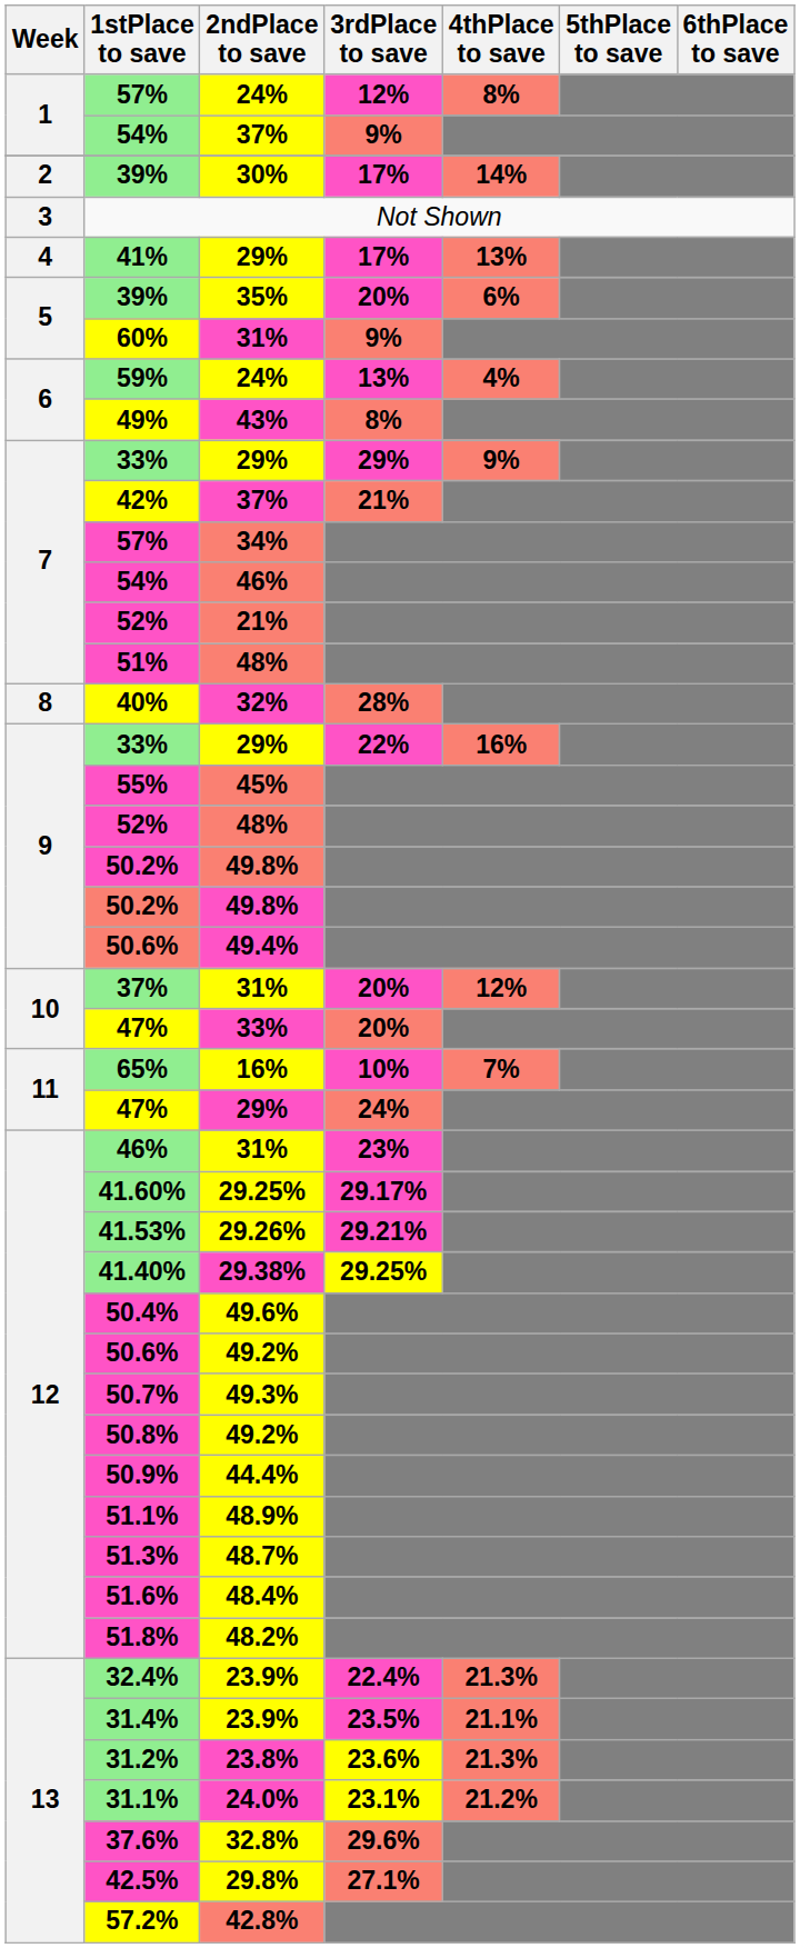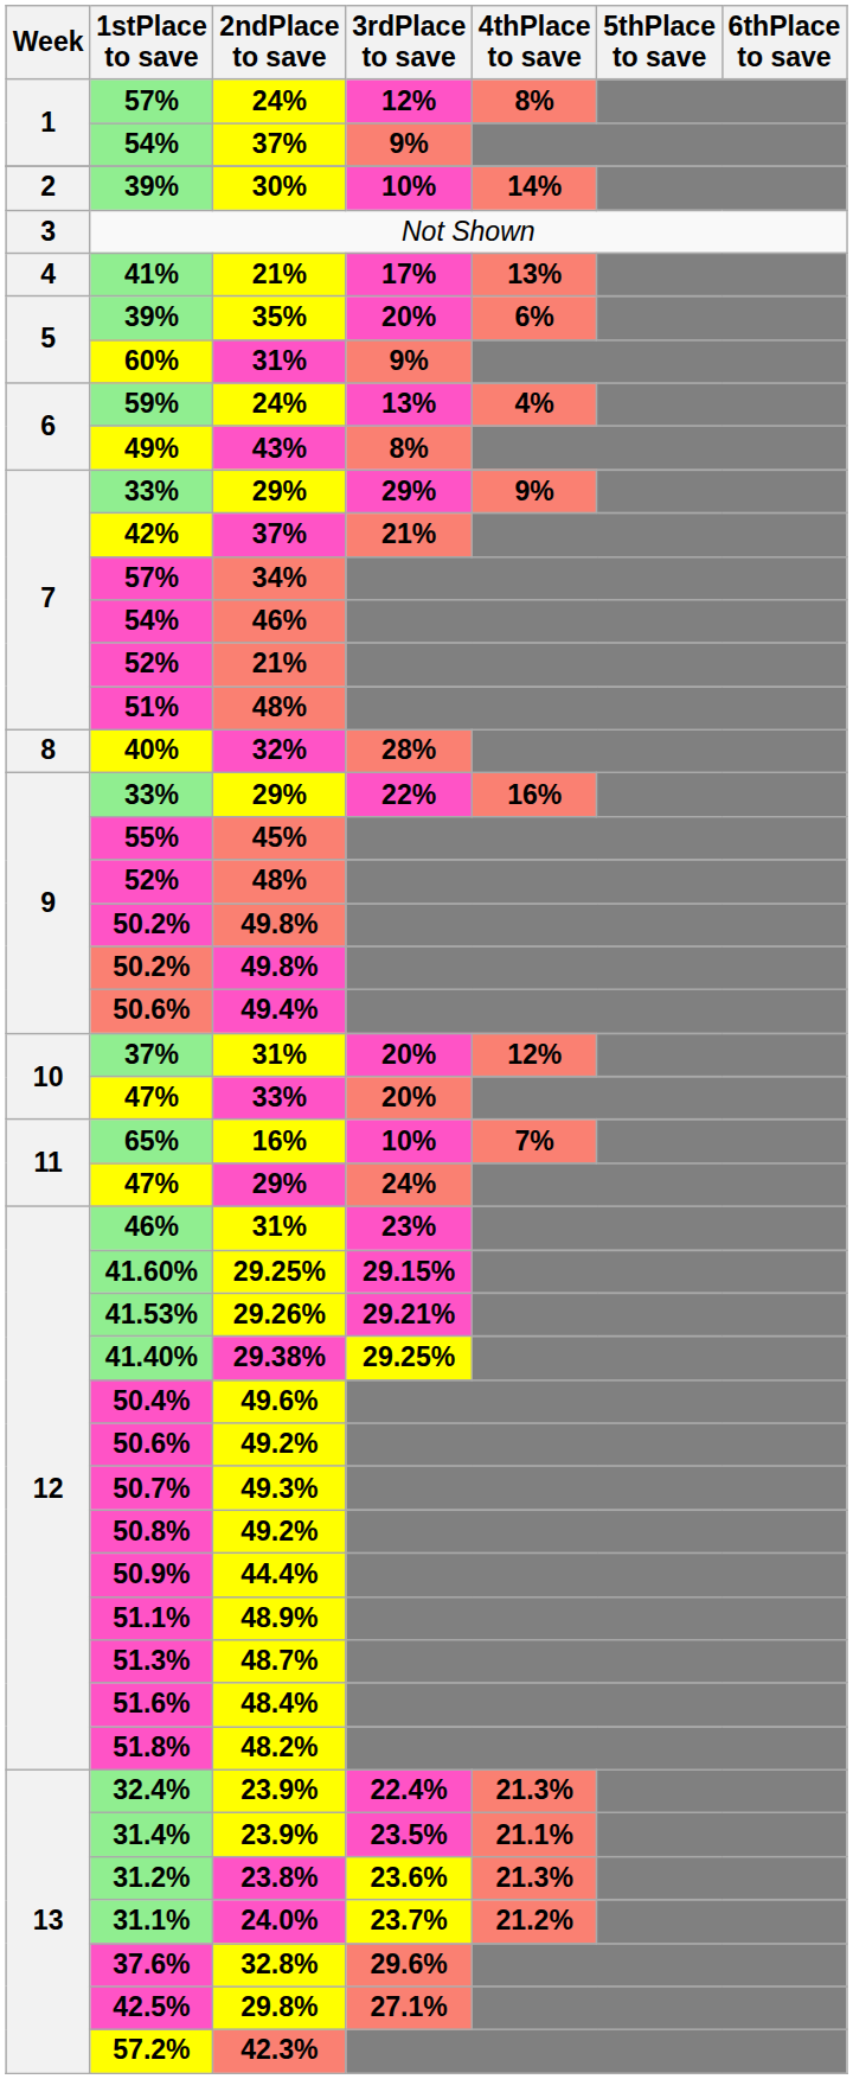2 / 39% | 3rdPlace to save: 17% -> 10%
41% | 2ndPlace to save: 29% -> 21%
41.60% | 3rdPlace to save: 29.17% -> 29.15%
31.1% | 3rdPlace to save: 23.1% -> 23.7%
57.2% | 2ndPlace to save: 42.8% -> 42.3%
